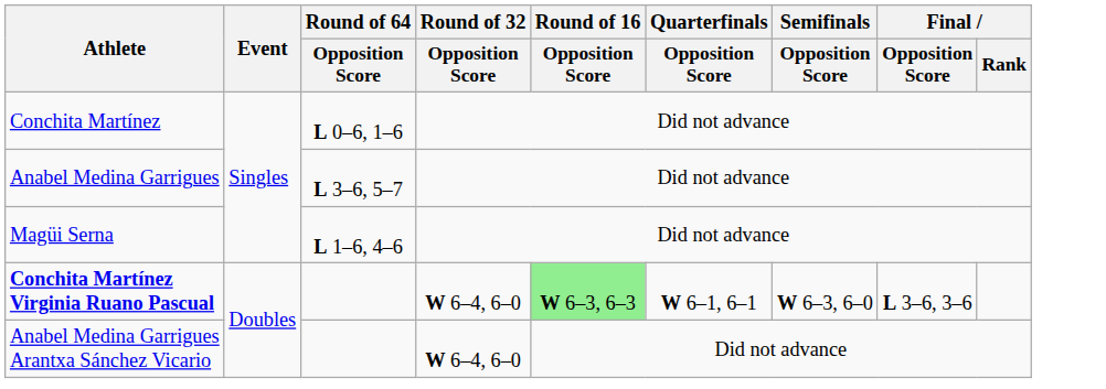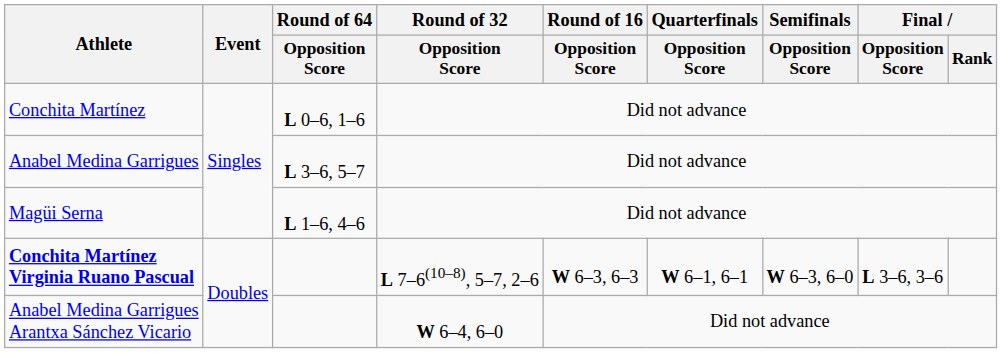Conchita Martínez Virginia Ruano Pascual | Round of 32 / Opposition Score: W 6–4, 6–0 -> L 7–6(10–8), 5–7, 2–6
Conchita Martínez Virginia Ruano Pascual | Round of 16 / Opposition Score: lightgreen background -> no background
